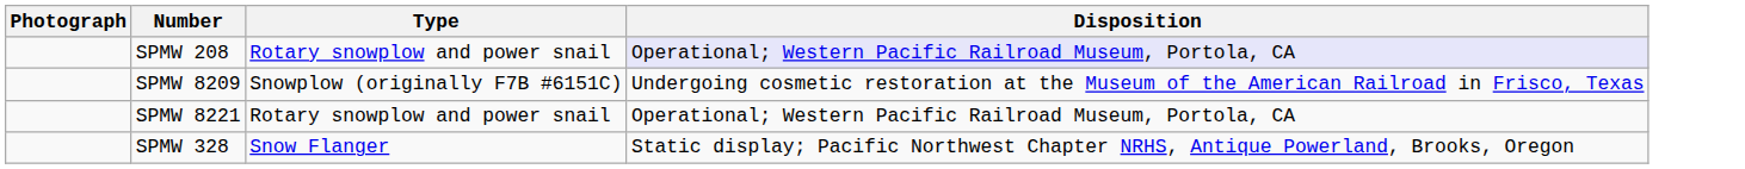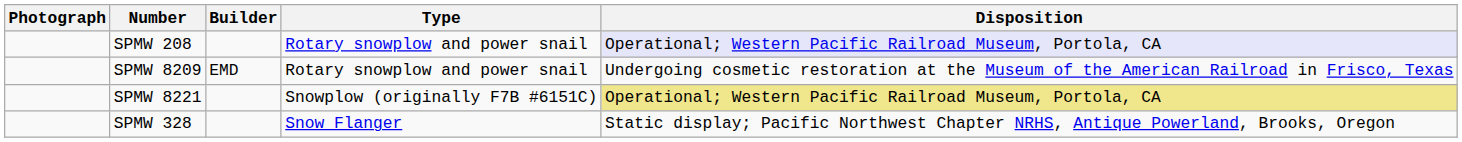+ column: Builder | EMD
SPMW 8209 | Type: Snowplow (originally F7B #6151C) -> Rotary snowplow and power snail
SPMW 8221 | Type: Rotary snowplow and power snail -> Snowplow (originally F7B #6151C)
SPMW 8221 | Disposition: no background -> khaki background
